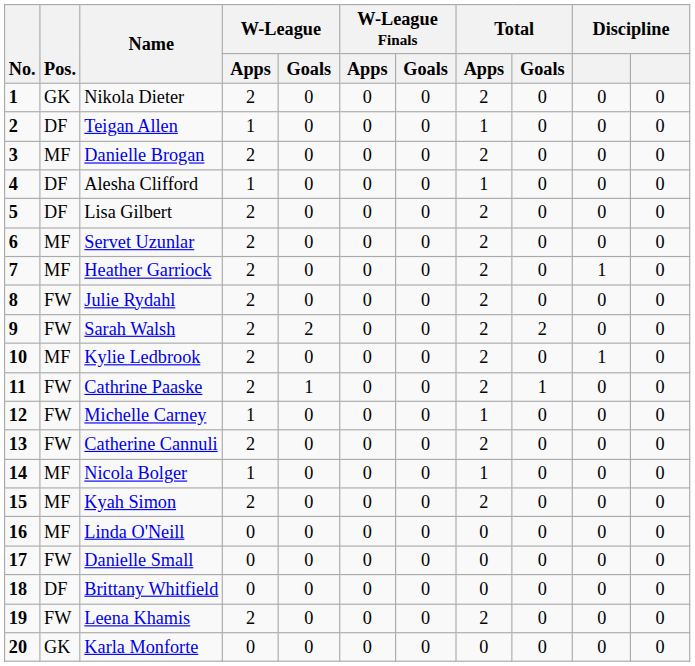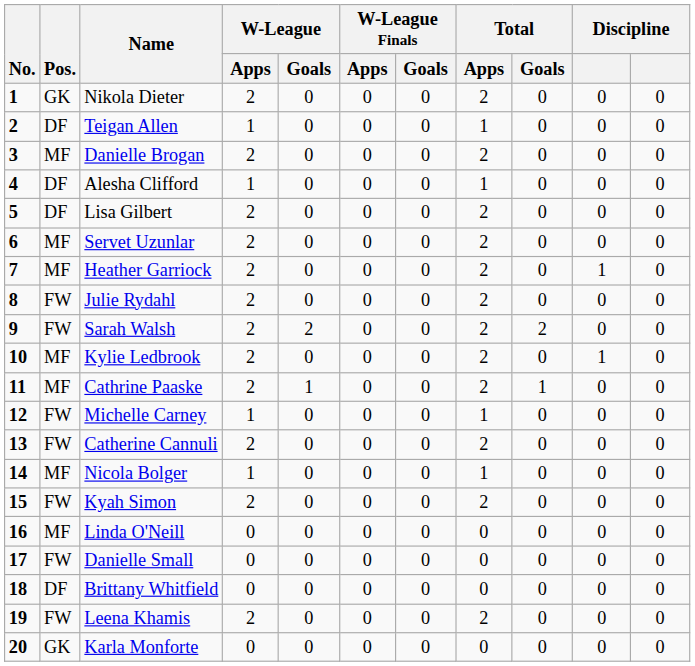Cathrine Paaske | Pos.: FW -> MF
Kyah Simon | Pos.: MF -> FW
